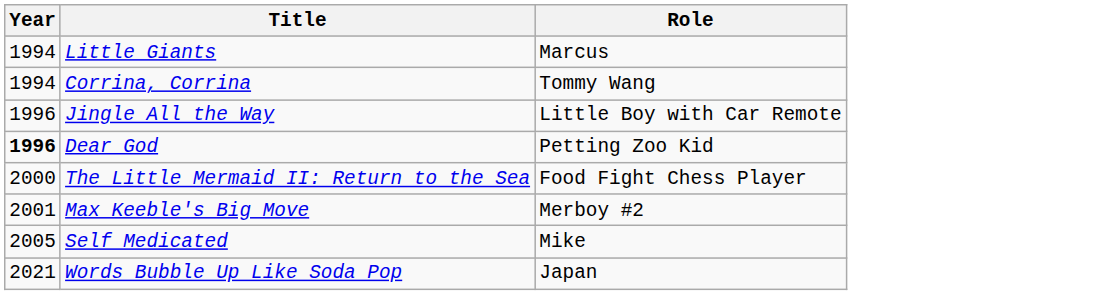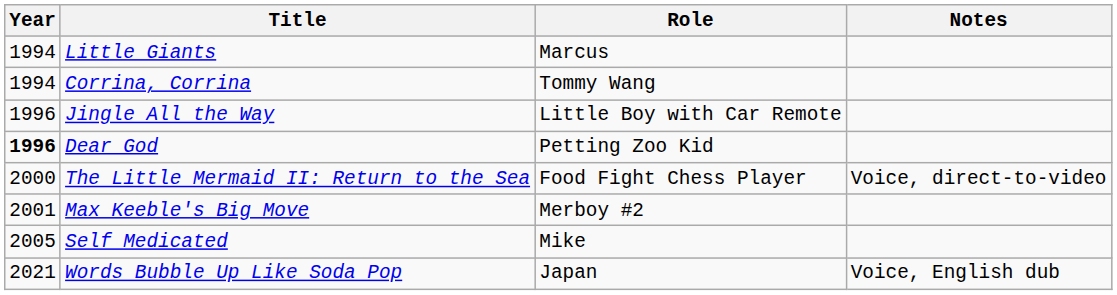+ column: Notes | Voice, direct-to-video | Voice, English dub
